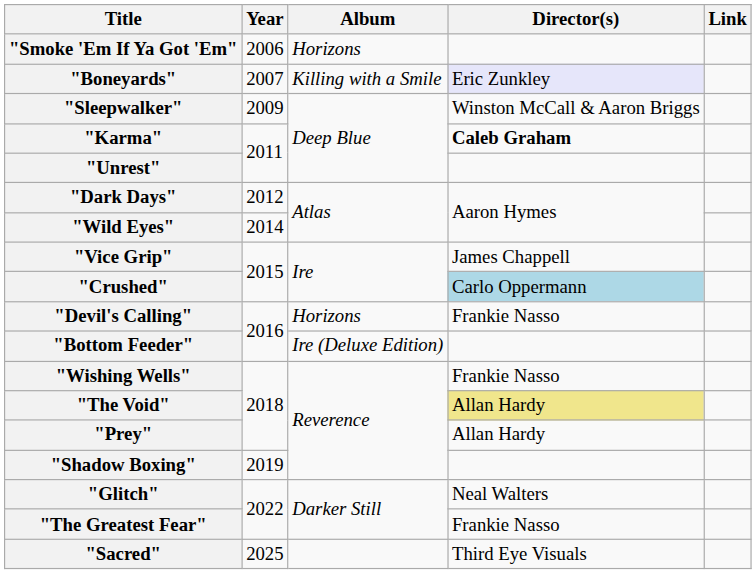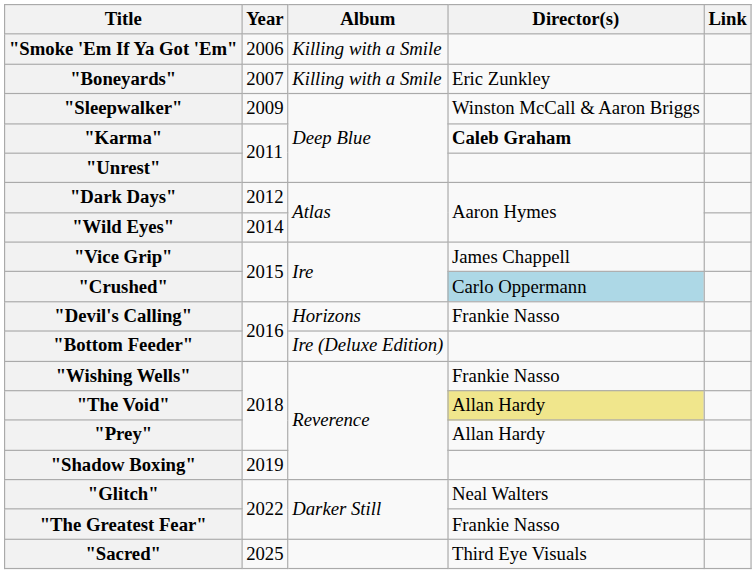"Smoke 'Em If Ya Got 'Em" | Album: Horizons -> Killing with a Smile
"Boneyards" | Director(s): lavender background -> no background
